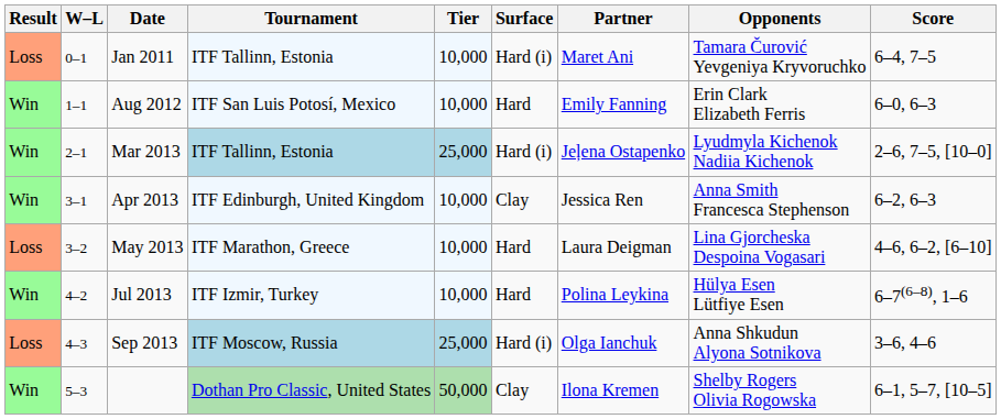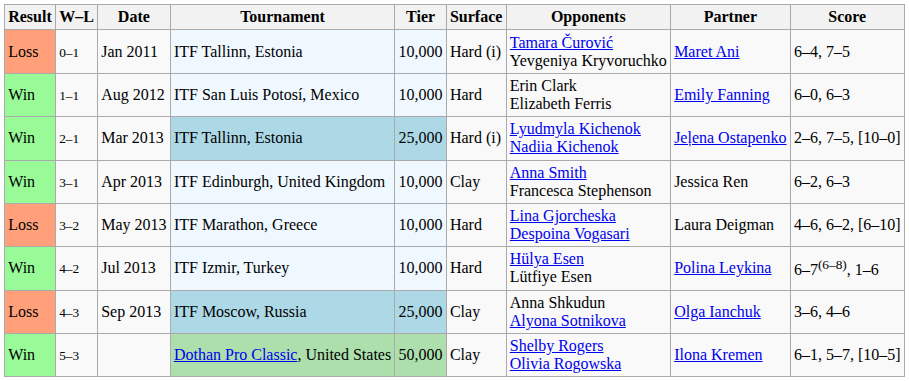columns swapped: Partner <-> Opponents
Sep 2013 | Surface: Hard (i) -> Clay
